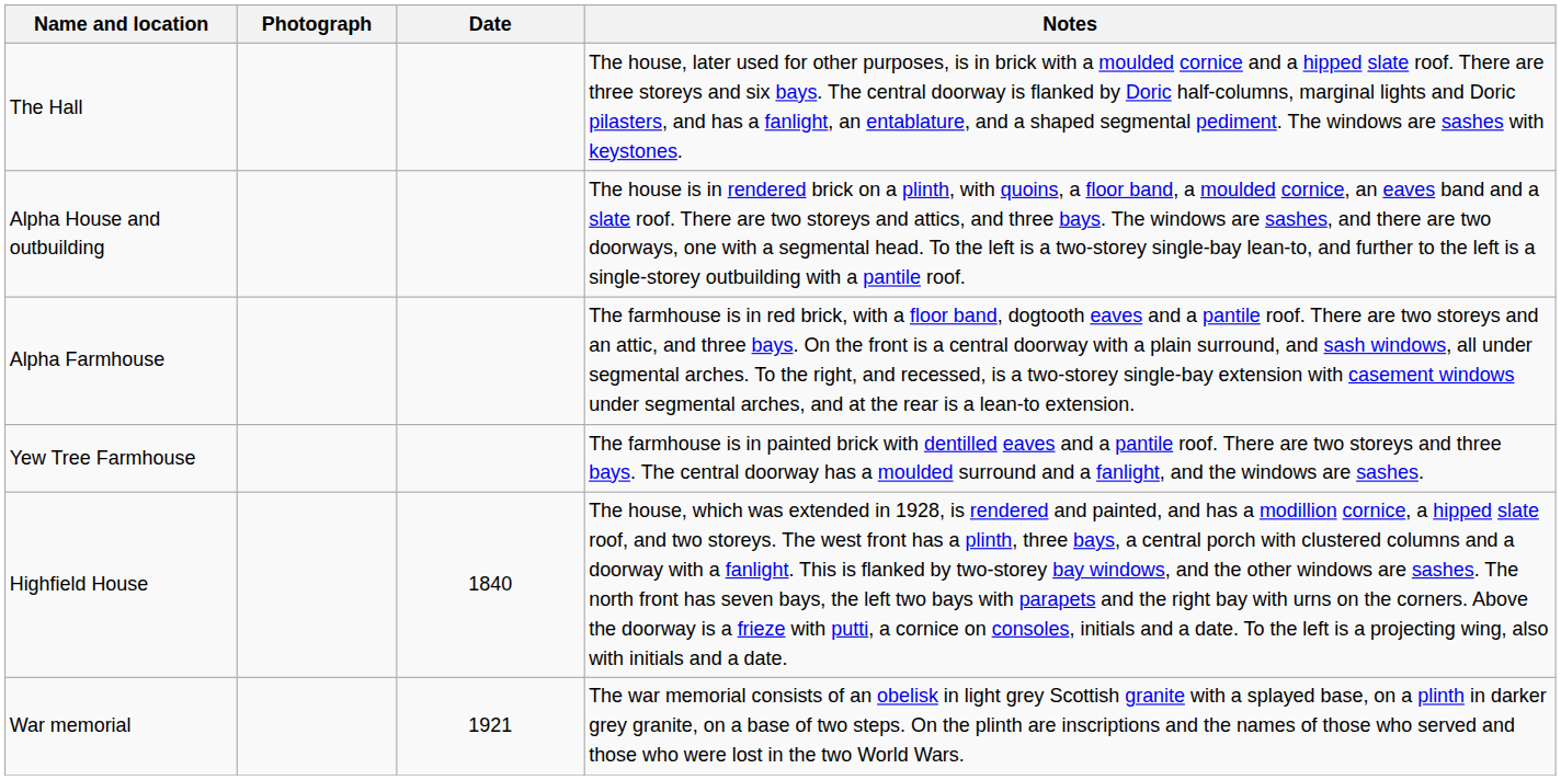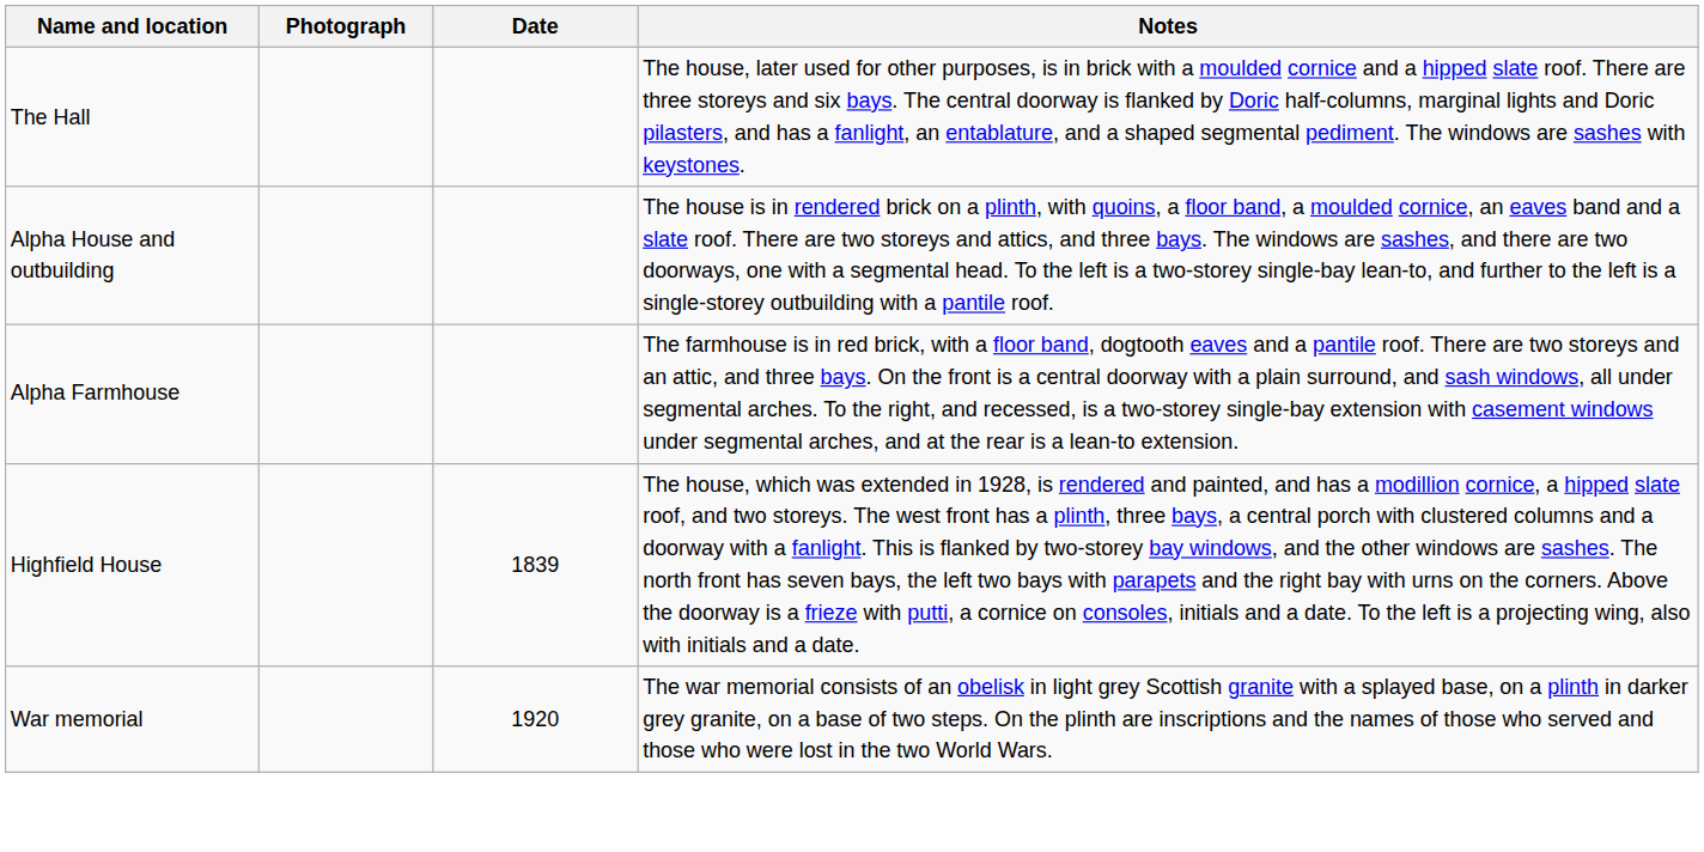- row: Yew Tree Farmhouse | The farmhouse is in painted brick with dentilled eaves and a pantile roof. There are two storeys and three bays. The central doorway has a moulded surround and a fanlight, and the windows are sashes.
Highfield House | Date: 1840 -> 1839
War memorial | Date: 1921 -> 1920
